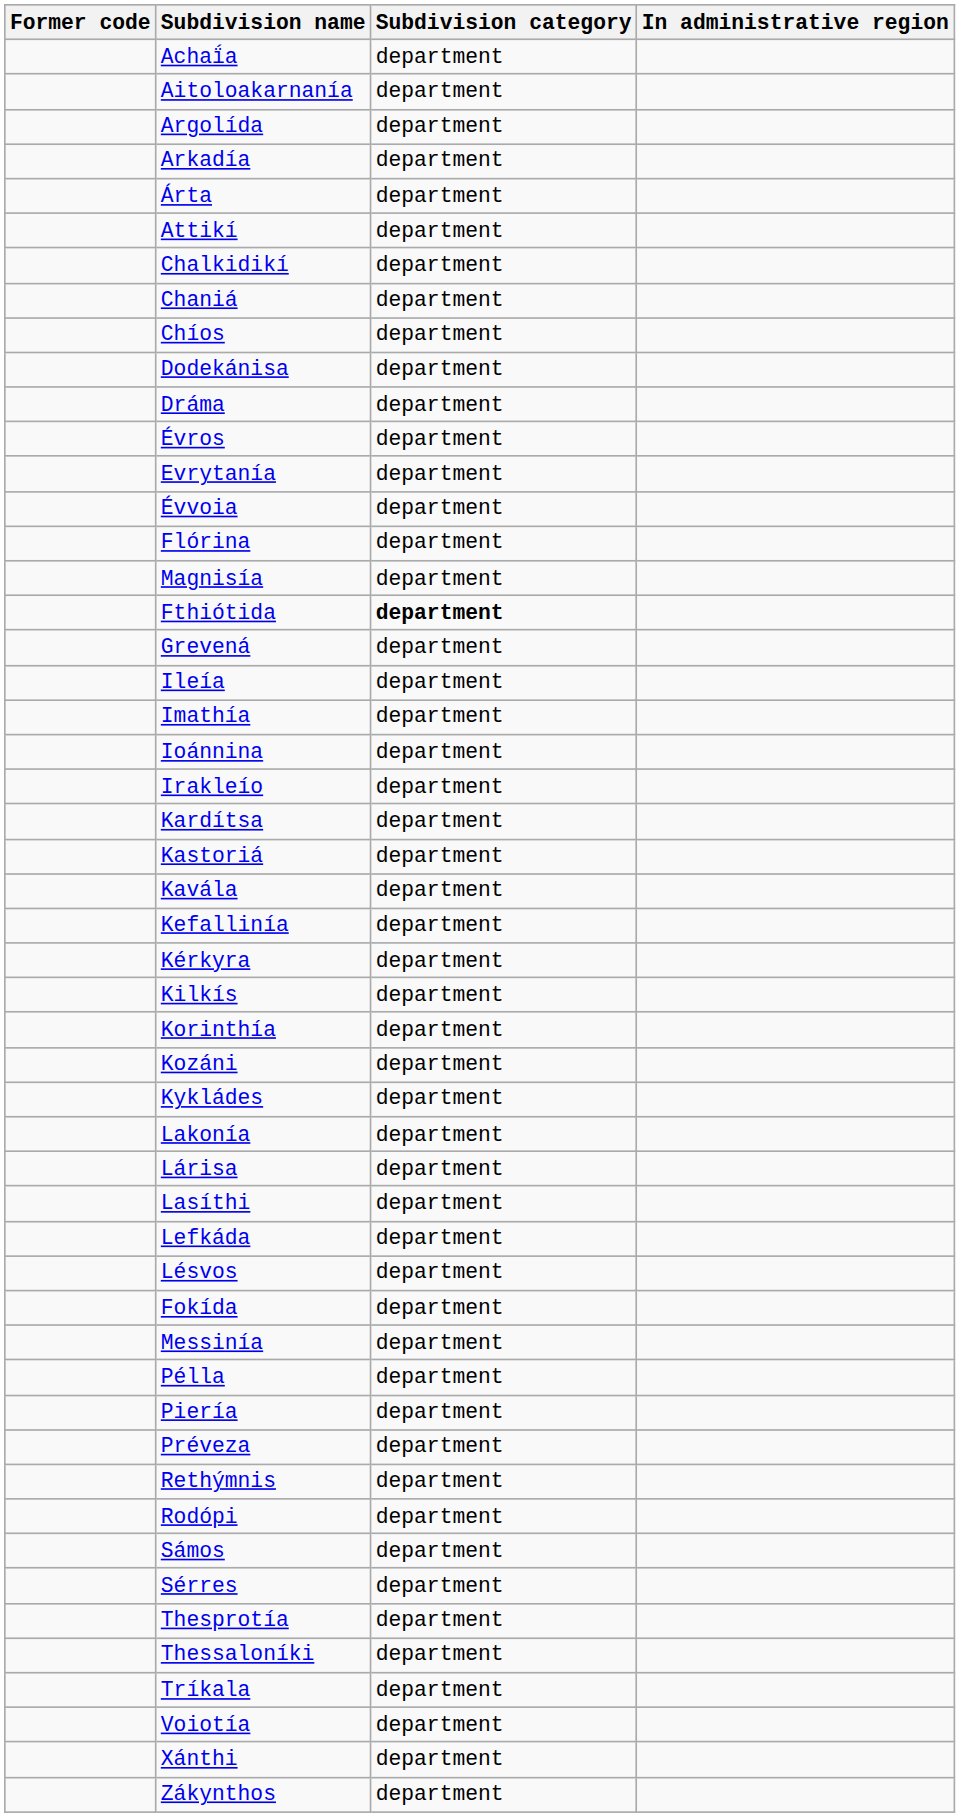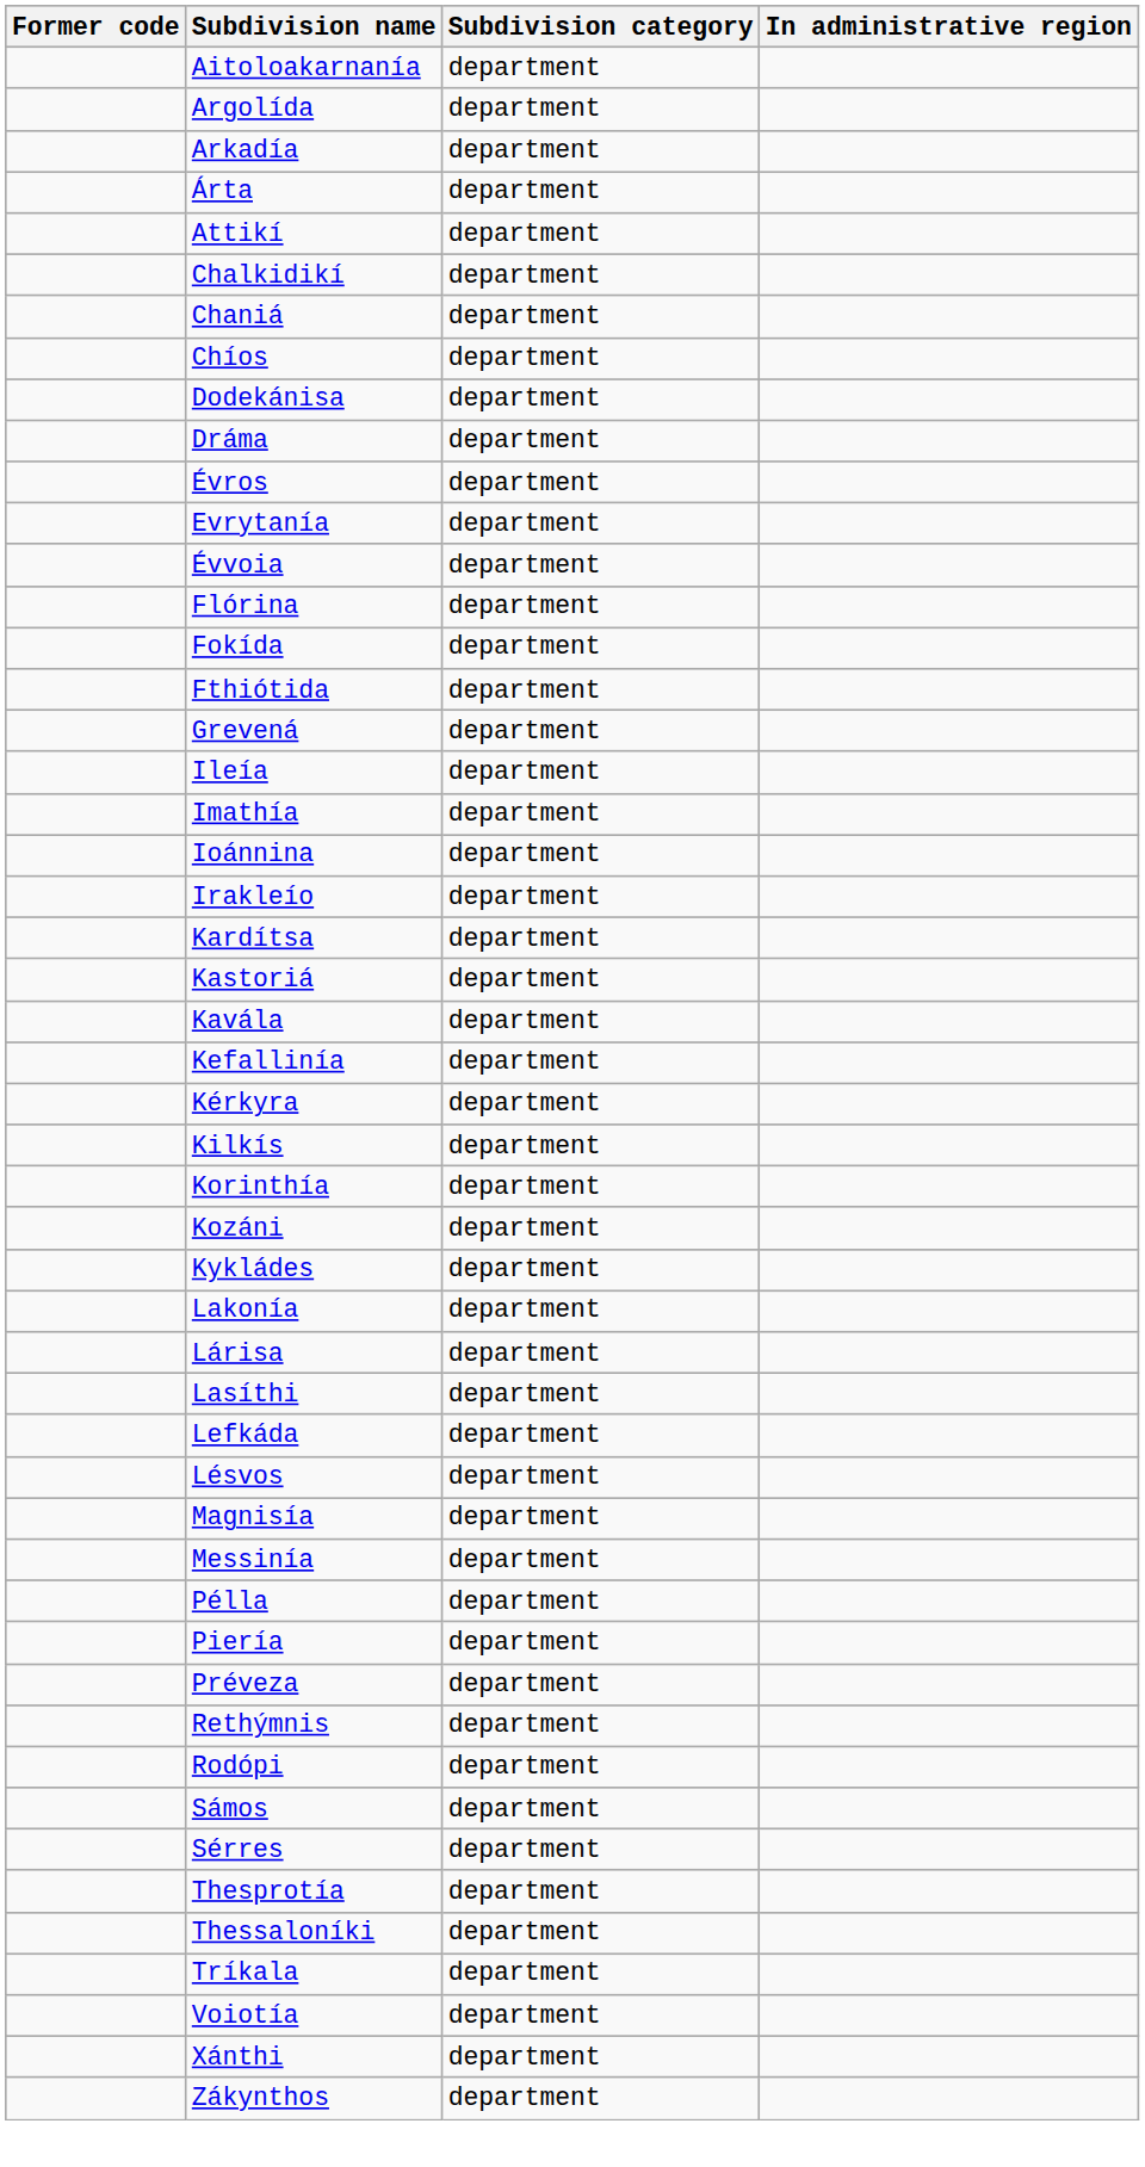- row: Achaḯa | department
rows swapped: Fokída <-> Magnisía
Fthiótida | Subdivision category: bold -> normal
